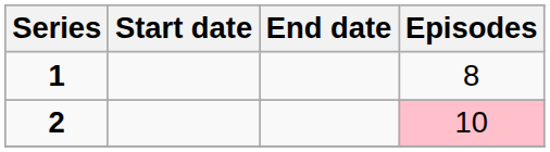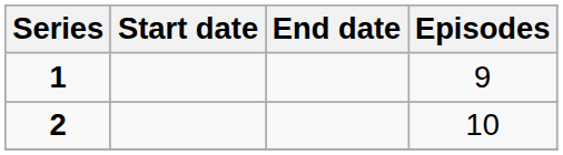1 | Episodes: 8 -> 9
2 | Episodes: pink background -> no background
